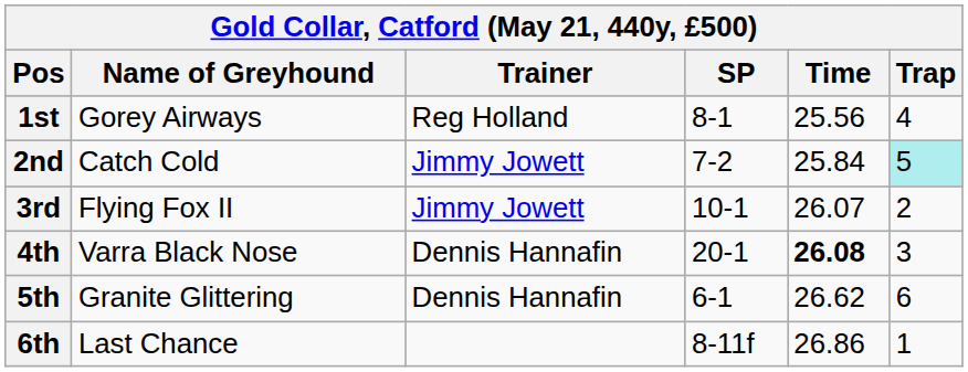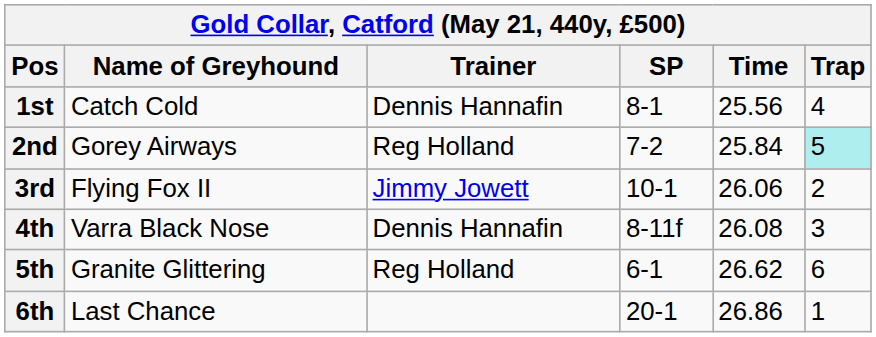1st | Name of Greyhound: Gorey Airways -> Catch Cold
1st | Trainer: Reg Holland -> Dennis Hannafin
2nd | Name of Greyhound: Catch Cold -> Gorey Airways
2nd | Trainer: Jimmy Jowett -> Reg Holland
3rd | Time: 26.07 -> 26.06
4th | SP: 20-1 -> 8-11f
4th | Time: bold -> normal
5th | Trainer: Dennis Hannafin -> Reg Holland
6th | SP: 8-11f -> 20-1
